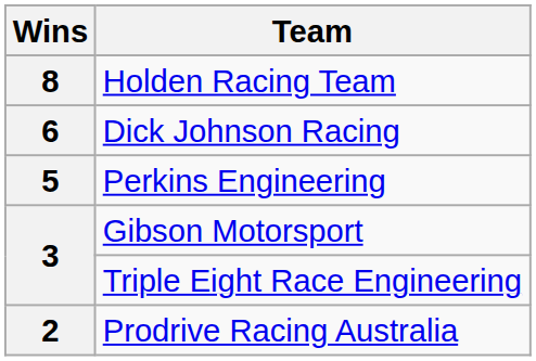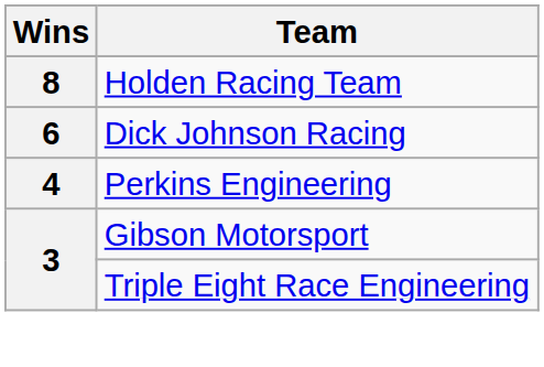Perkins Engineering | Wins: 5 -> 4
- row: 2 | Prodrive Racing Australia
